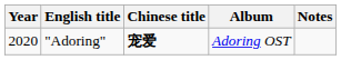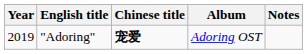"Adoring" | Year: 2020 -> 2019
